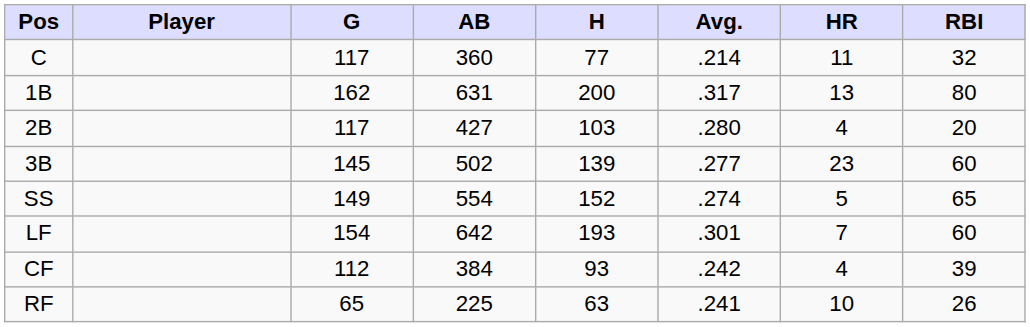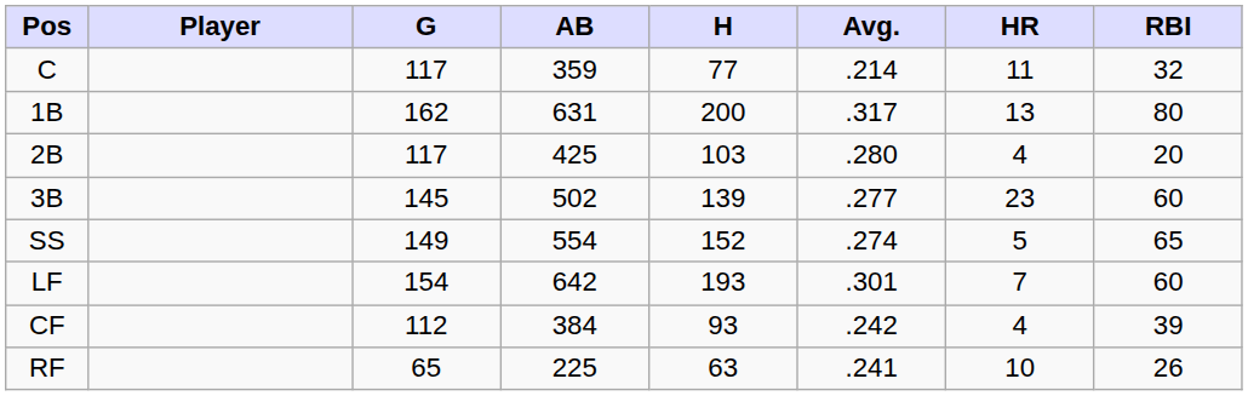C | AB: 360 -> 359
2B | AB: 427 -> 425
